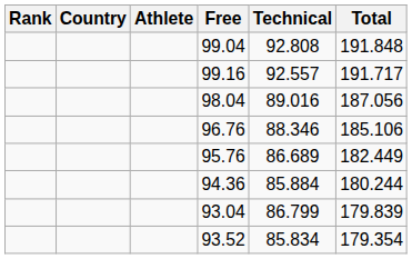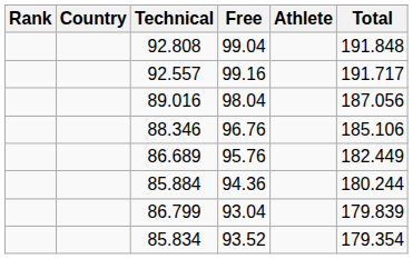columns swapped: Athlete <-> Technical
